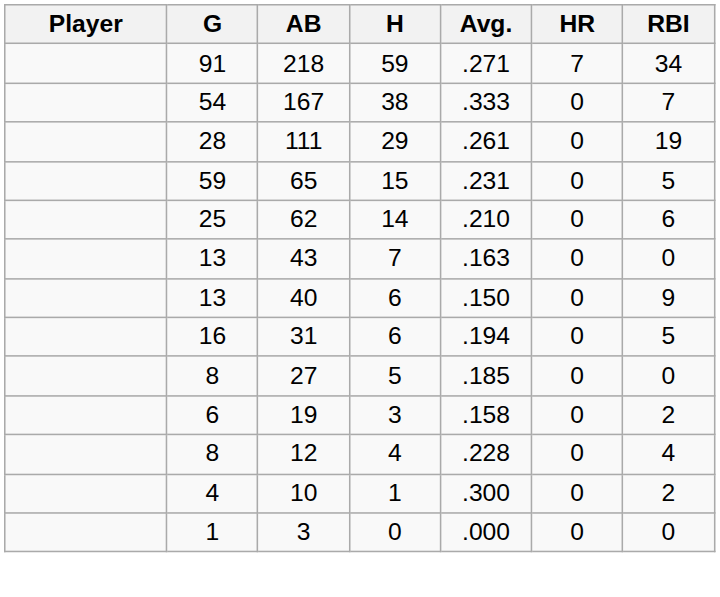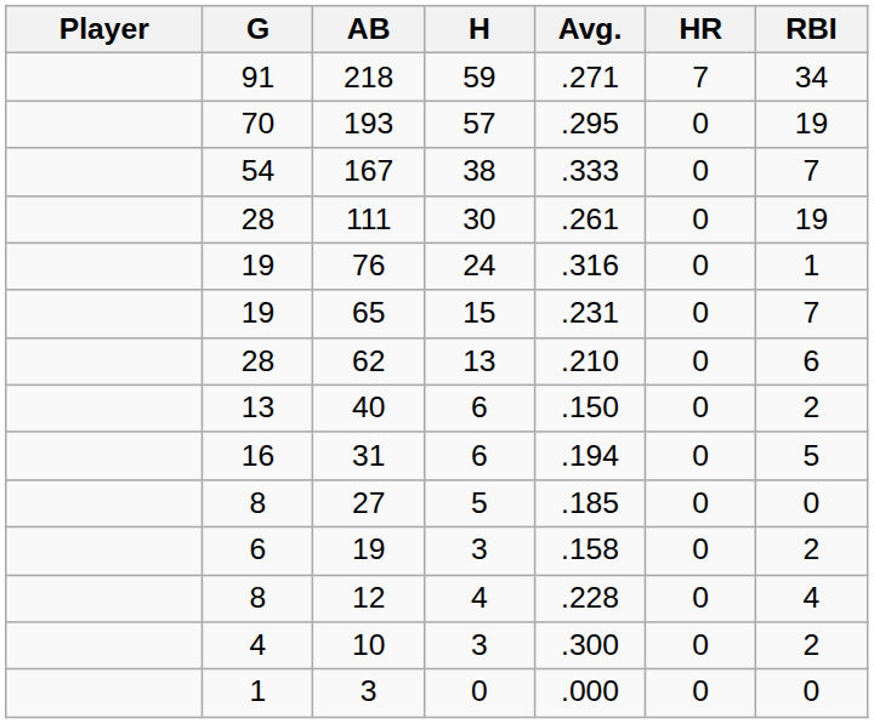+ row: 70 | 193 | 57 | .295 | 0 | 19
111 | H: 29 -> 30
+ row: 19 | 76 | 24 | .316 | 0 | 1
65 | G: 59 -> 19
65 | RBI: 5 -> 7
62 | G: 25 -> 28
62 | H: 14 -> 13
- row: 13 | 43 | 7 | .163 | 0 | 0
40 | RBI: 9 -> 2
10 | H: 1 -> 3
